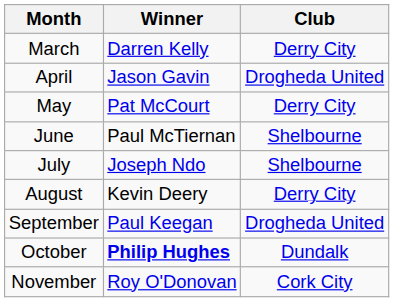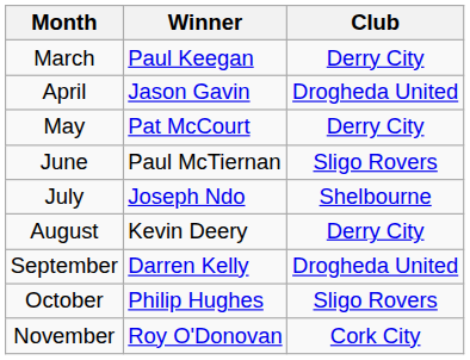March | Winner: Darren Kelly -> Paul Keegan
June | Club: Shelbourne -> Sligo Rovers
September | Winner: Paul Keegan -> Darren Kelly
October | Winner: bold -> normal
October | Club: Dundalk -> Sligo Rovers
